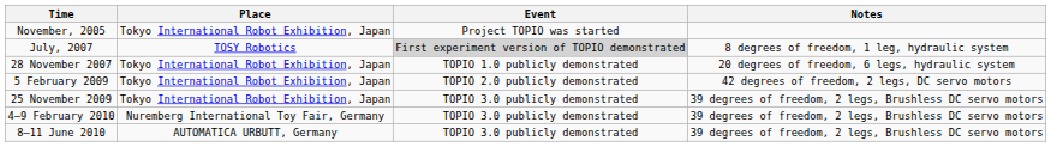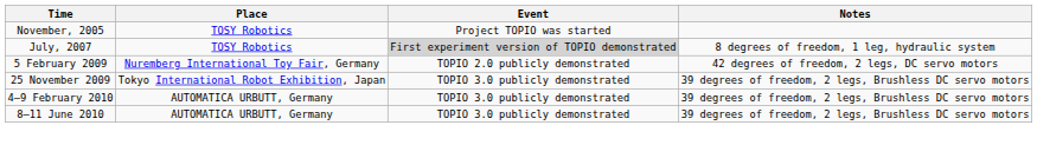November, 2005 | Place: Tokyo International Robot Exhibition, Japan -> TOSY Robotics
- row: 28 November 2007 | Tokyo International Robot Exhibition, Japan | TOPIO 1.0 publicly demonstrated | 20 degrees of freedom, 6 legs, hydraulic system
5 February 2009 | Place: Tokyo International Robot Exhibition, Japan -> Nuremberg International Toy Fair, Germany
4–9 February 2010 | Place: Nuremberg International Toy Fair, Germany -> AUTOMATICA URBUTT, Germany
